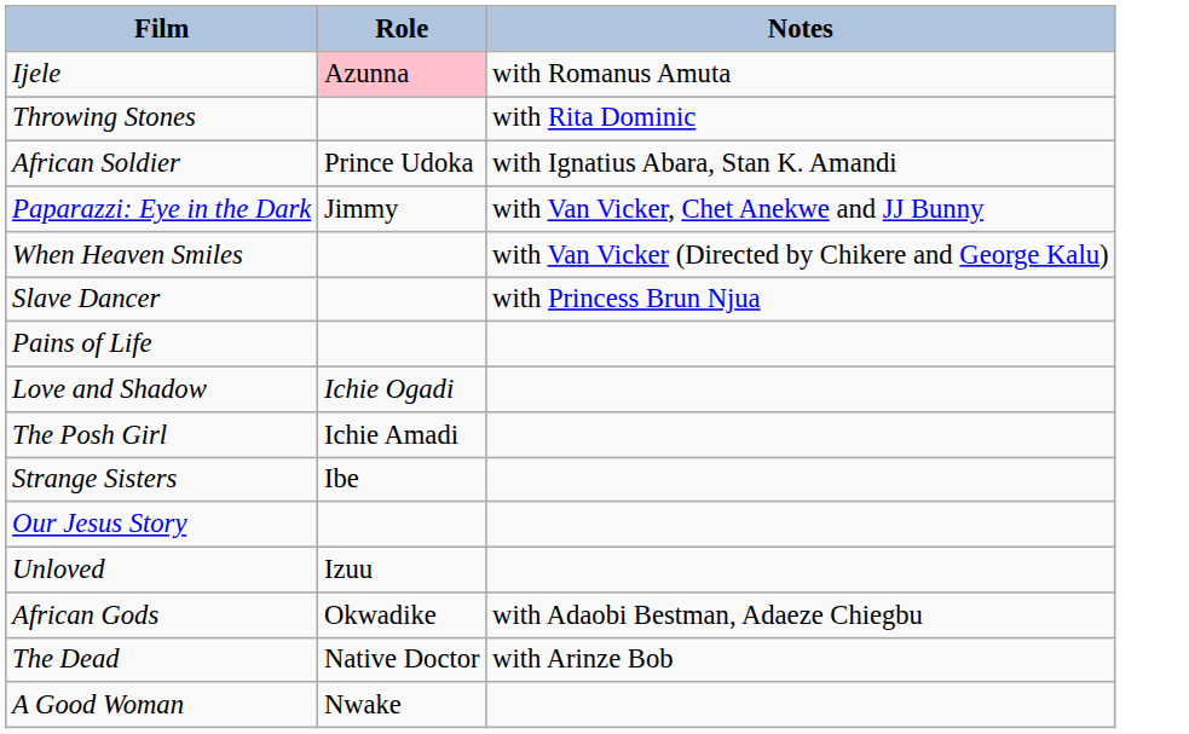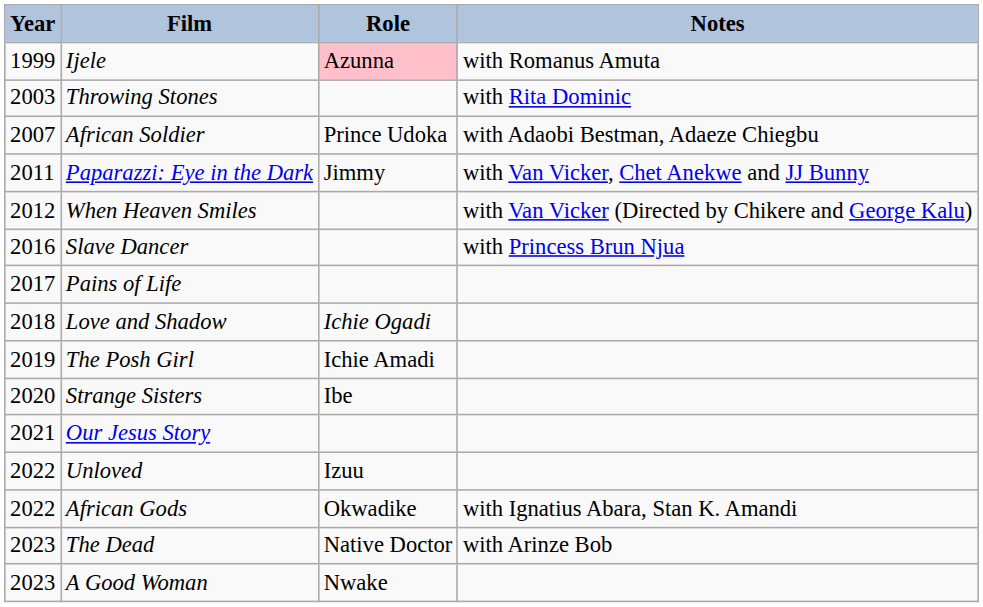+ column: Year | 1999 | 2003 | 2007 | 2011 | 2012 | 2016 | 2017 | 2018 | 2019 | 2020 | 2021 | 2022 | 2022 | 2023 | 2023
African Soldier | Notes: with Ignatius Abara, Stan K. Amandi -> with Adaobi Bestman, Adaeze Chiegbu
African Gods | Notes: with Adaobi Bestman, Adaeze Chiegbu -> with Ignatius Abara, Stan K. Amandi
